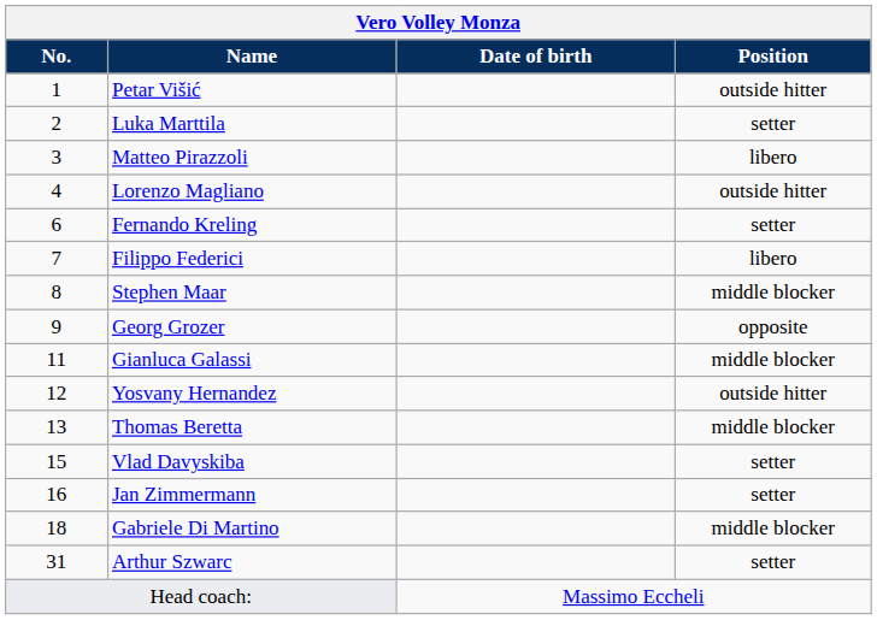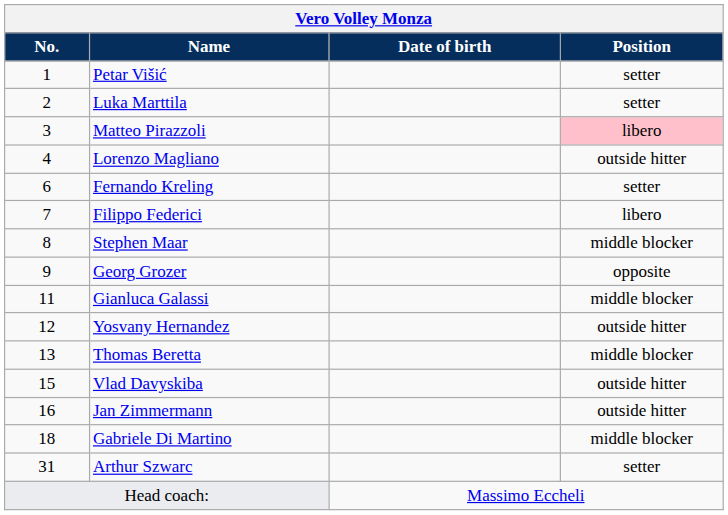Petar Višić | Position: outside hitter -> setter
Matteo Pirazzoli | Position: no background -> pink background
Vlad Davyskiba | Position: setter -> outside hitter
Jan Zimmermann | Position: setter -> outside hitter
